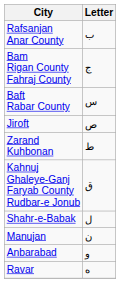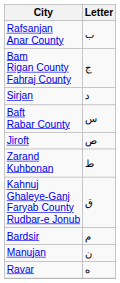+ row: Sirjan | د
- row: Shahr-e-Babak | ل
+ row: Bardsir | م
- row: Anbarabad | و
